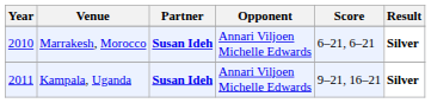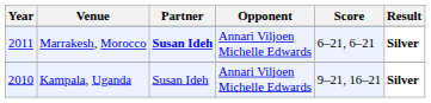Marrakesh, Morocco | Year: 2010 -> 2011
Kampala, Uganda | Year: 2011 -> 2010
Kampala, Uganda | Partner: bold -> normal
